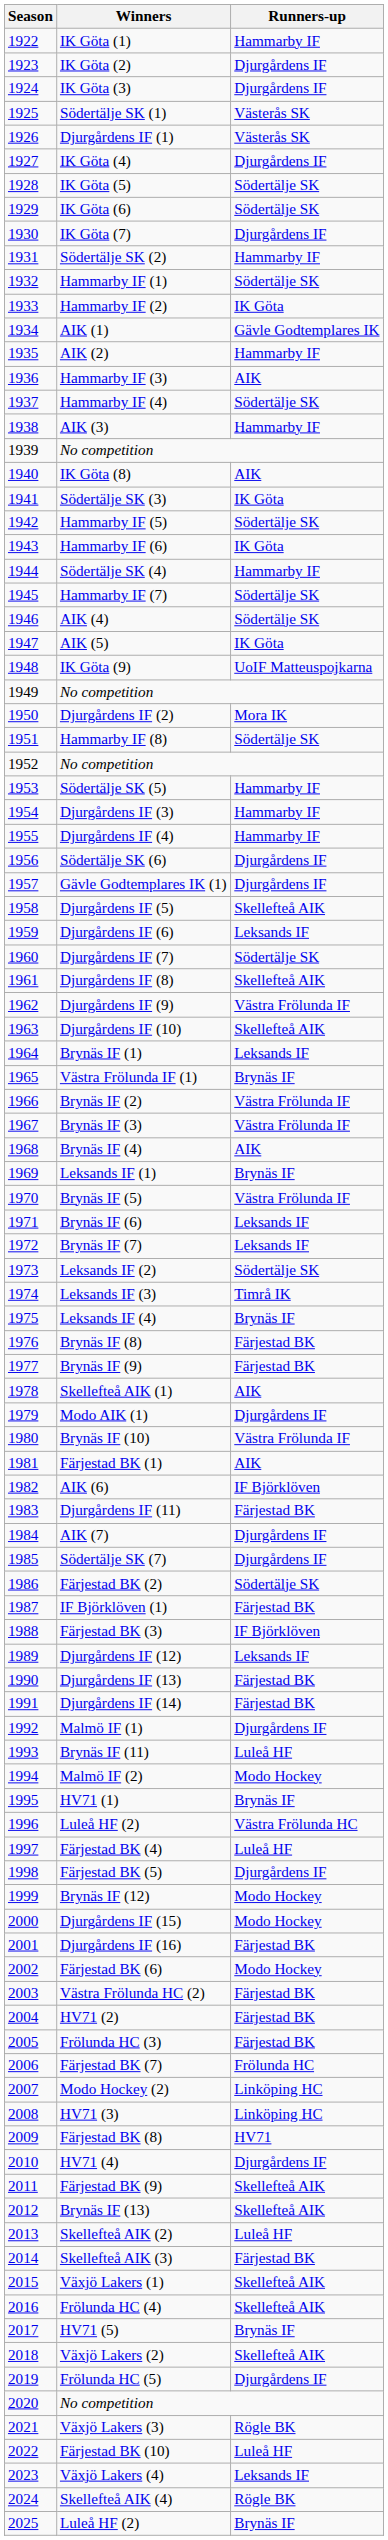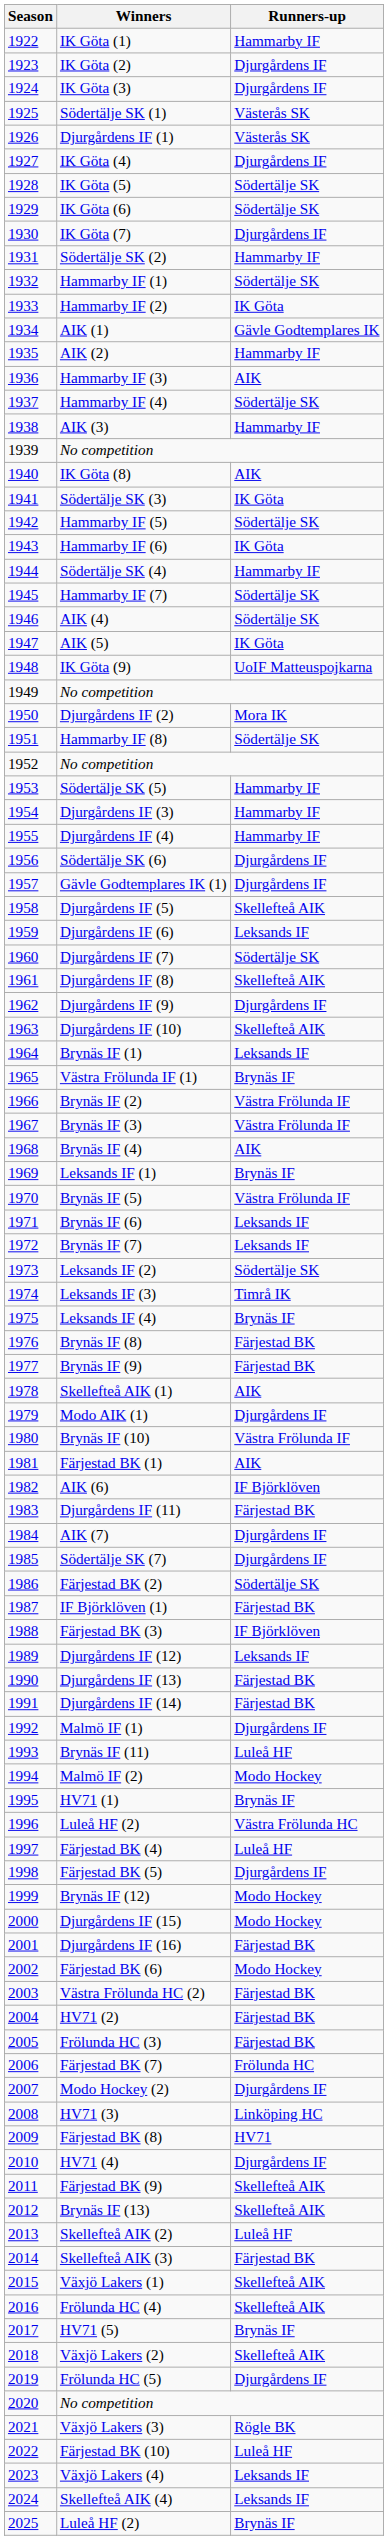Djurgårdens IF (9) | Runners-up: Västra Frölunda IF -> Djurgårdens IF
Modo Hockey (2) | Runners-up: Linköping HC -> Djurgårdens IF
Skellefteå AIK (4) | Runners-up: Rögle BK -> Leksands IF
